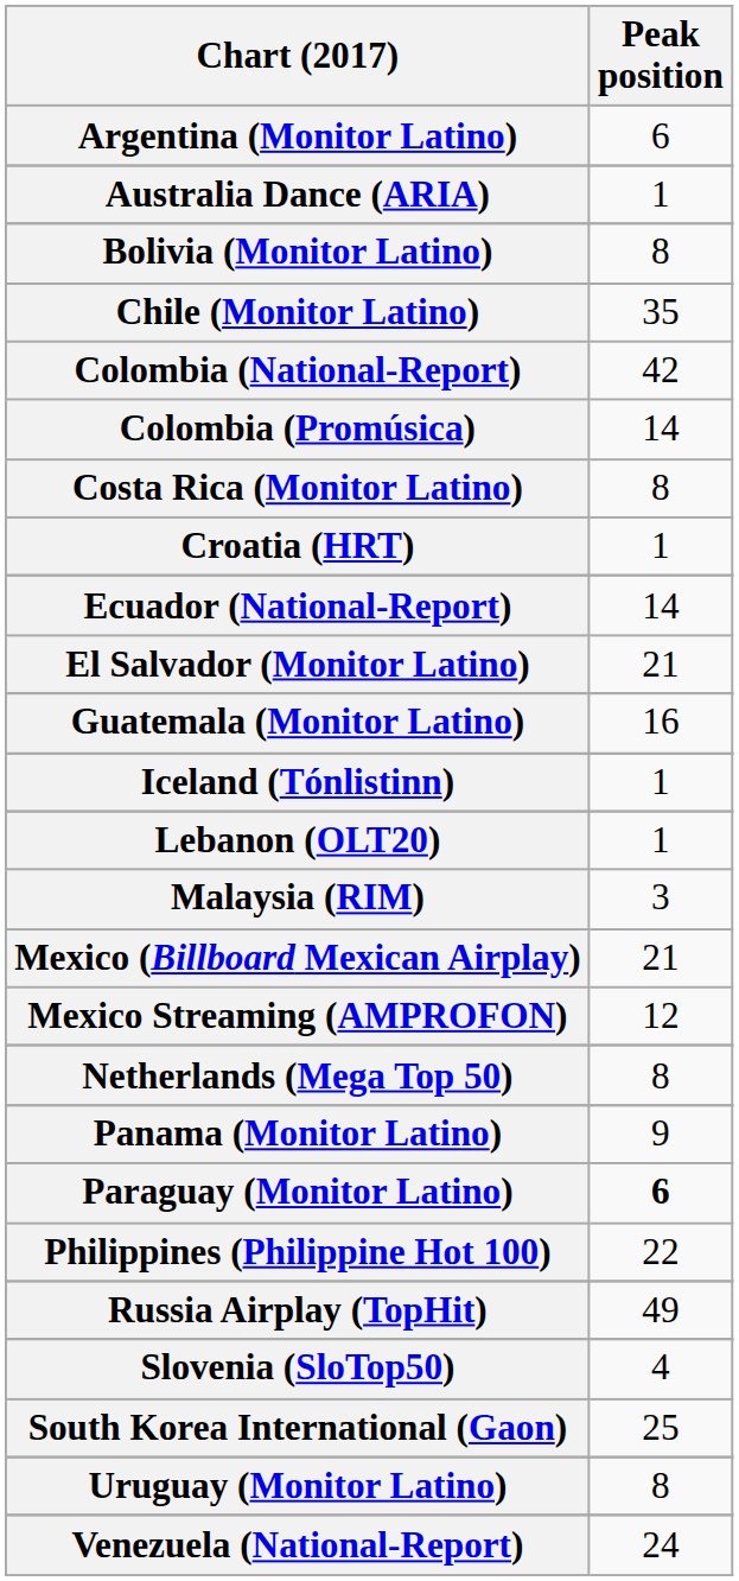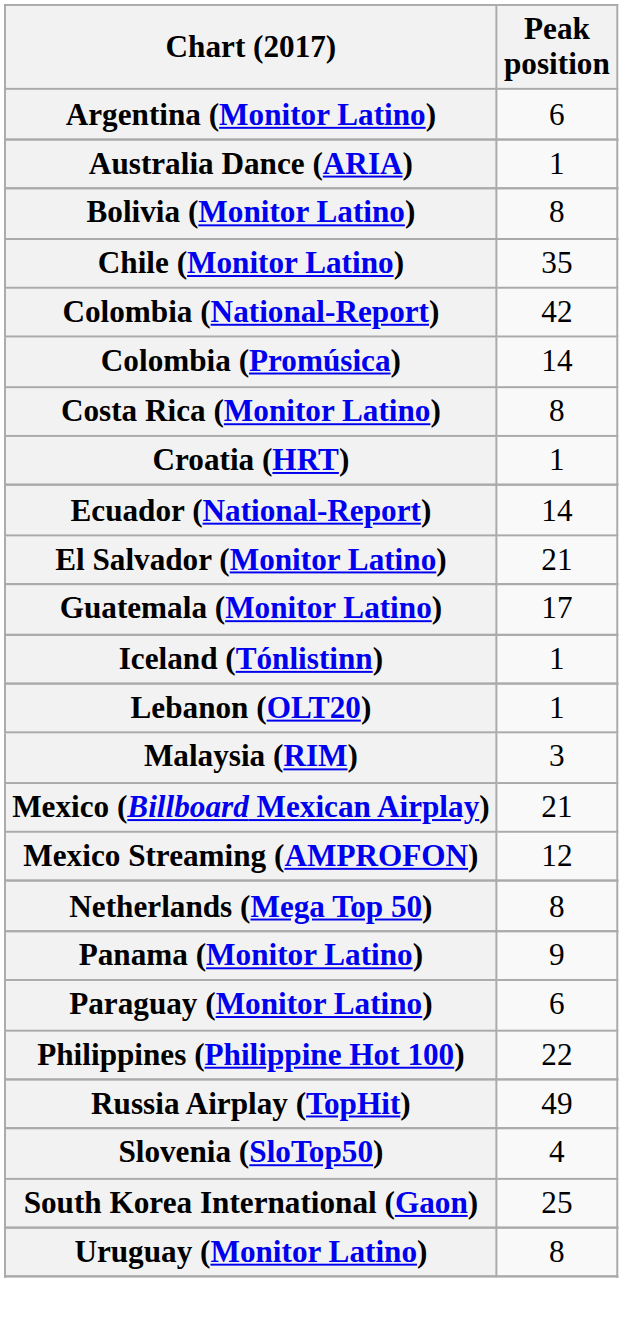Guatemala (Monitor Latino) | Peak position: 16 -> 17
Paraguay (Monitor Latino) | Peak position: bold -> normal
- row: Venezuela (National-Report) | 24
